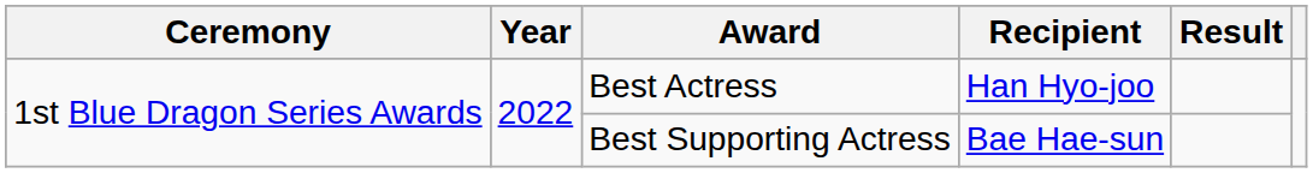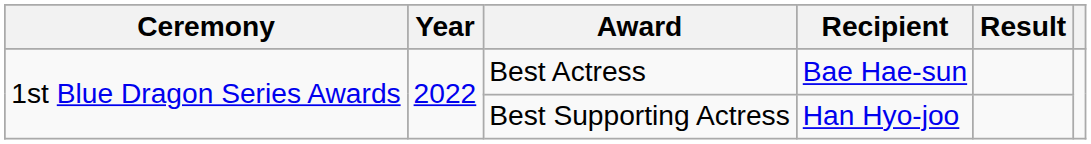Best Actress | Recipient: Han Hyo-joo -> Bae Hae-sun
Best Supporting Actress | Recipient: Bae Hae-sun -> Han Hyo-joo
